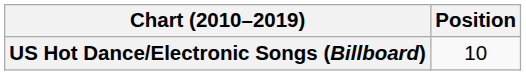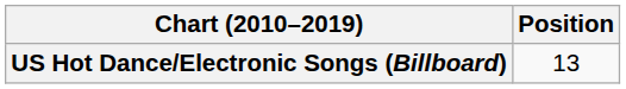US Hot Dance/Electronic Songs (Billboard) | Position: 10 -> 13
